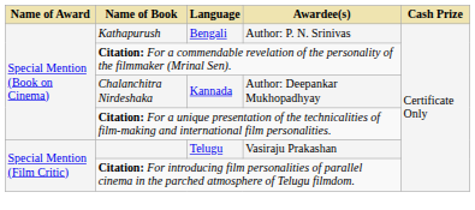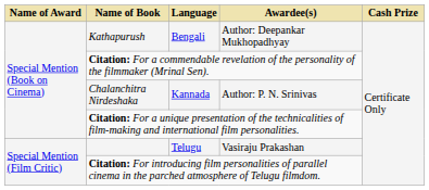Kathapurush | Awardee(s): Author: P. N. Srinivas -> Author: Deepankar Mukhopadhyay
Chalanchitra Nirdeshaka | Awardee(s): Author: Deepankar Mukhopadhyay -> Author: P. N. Srinivas
